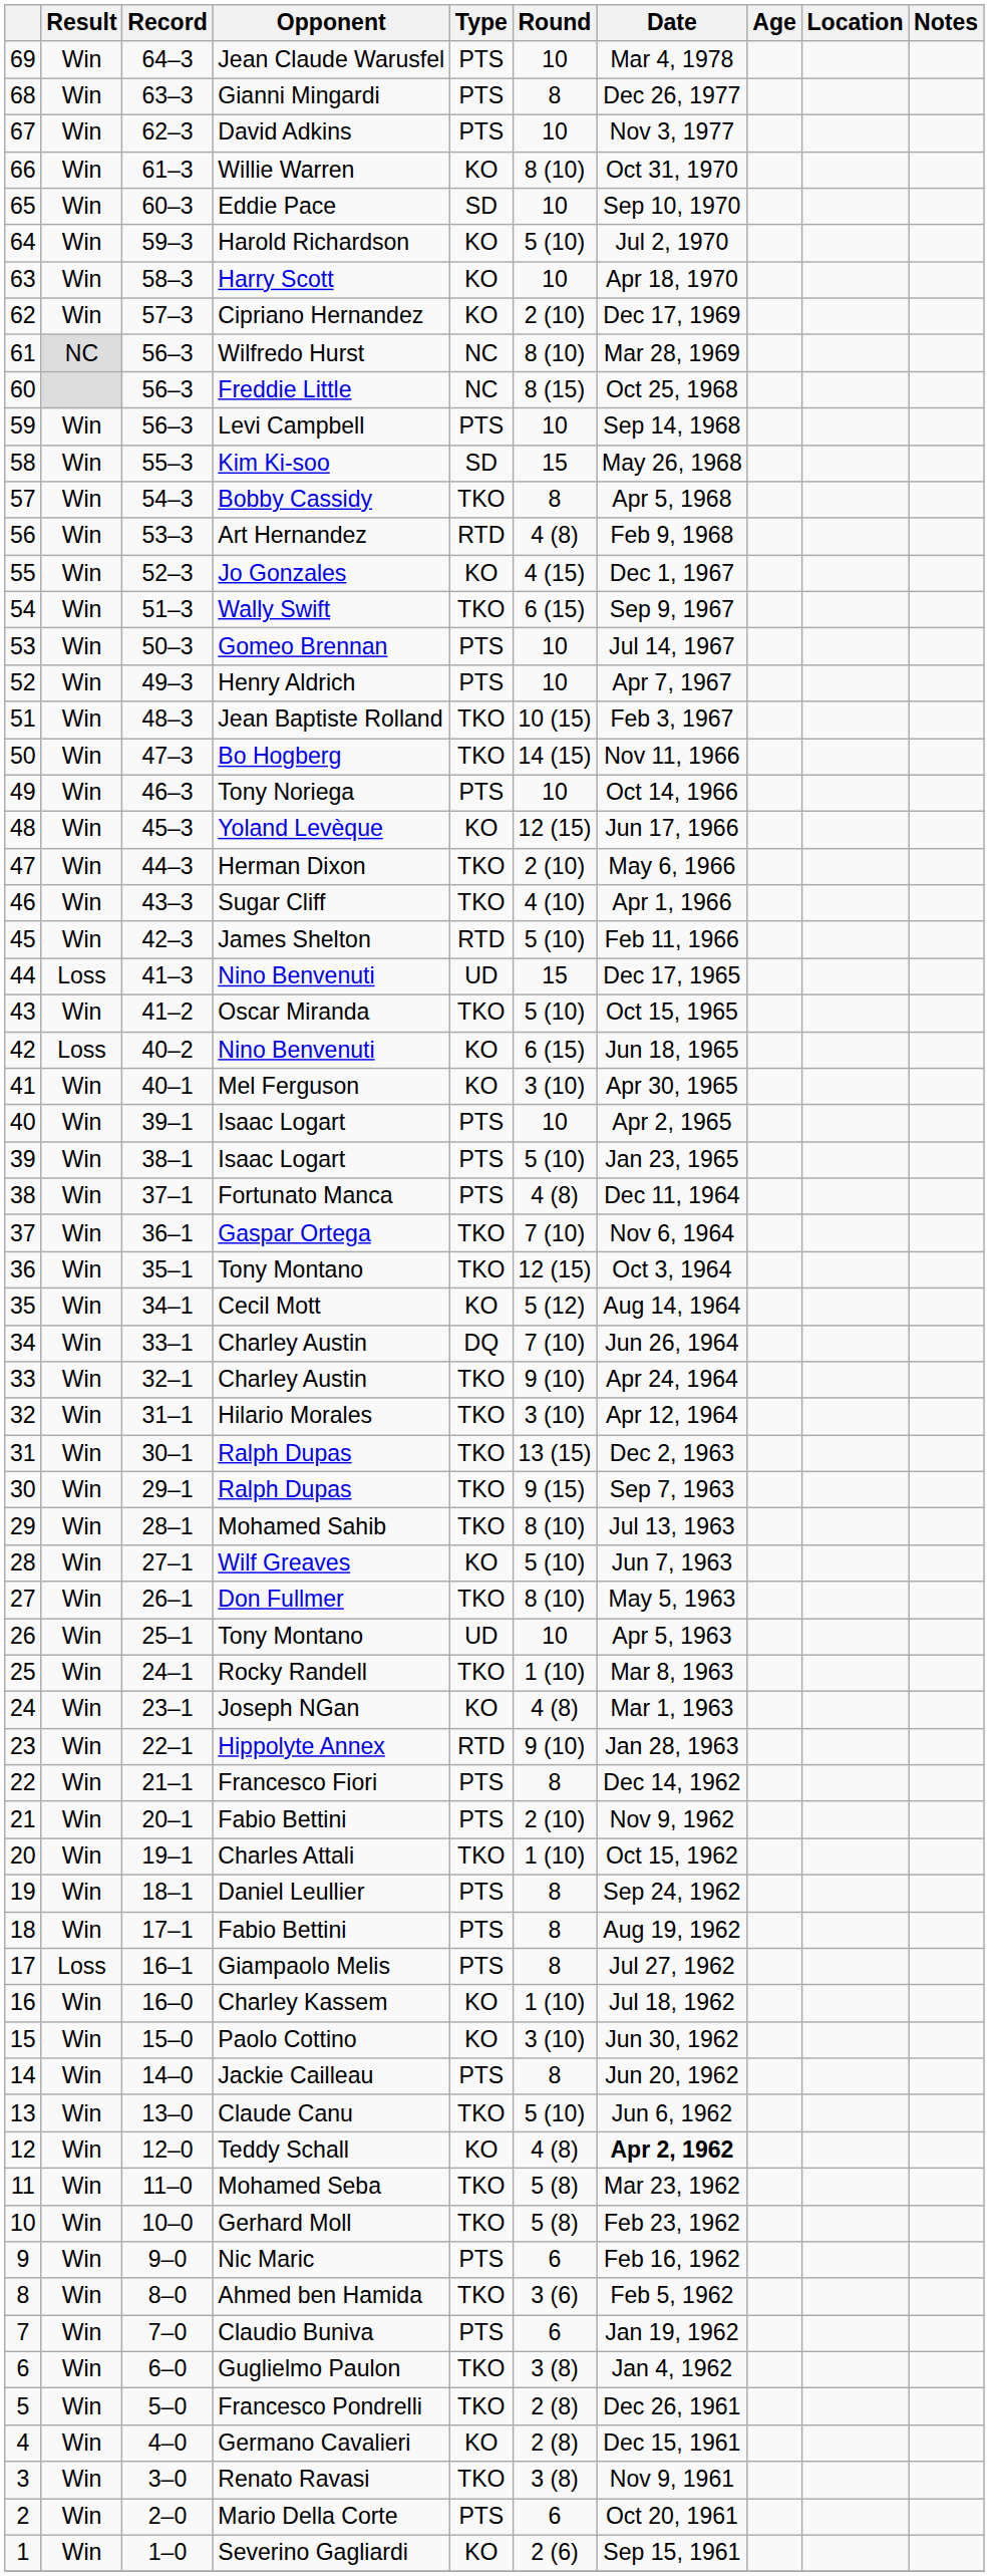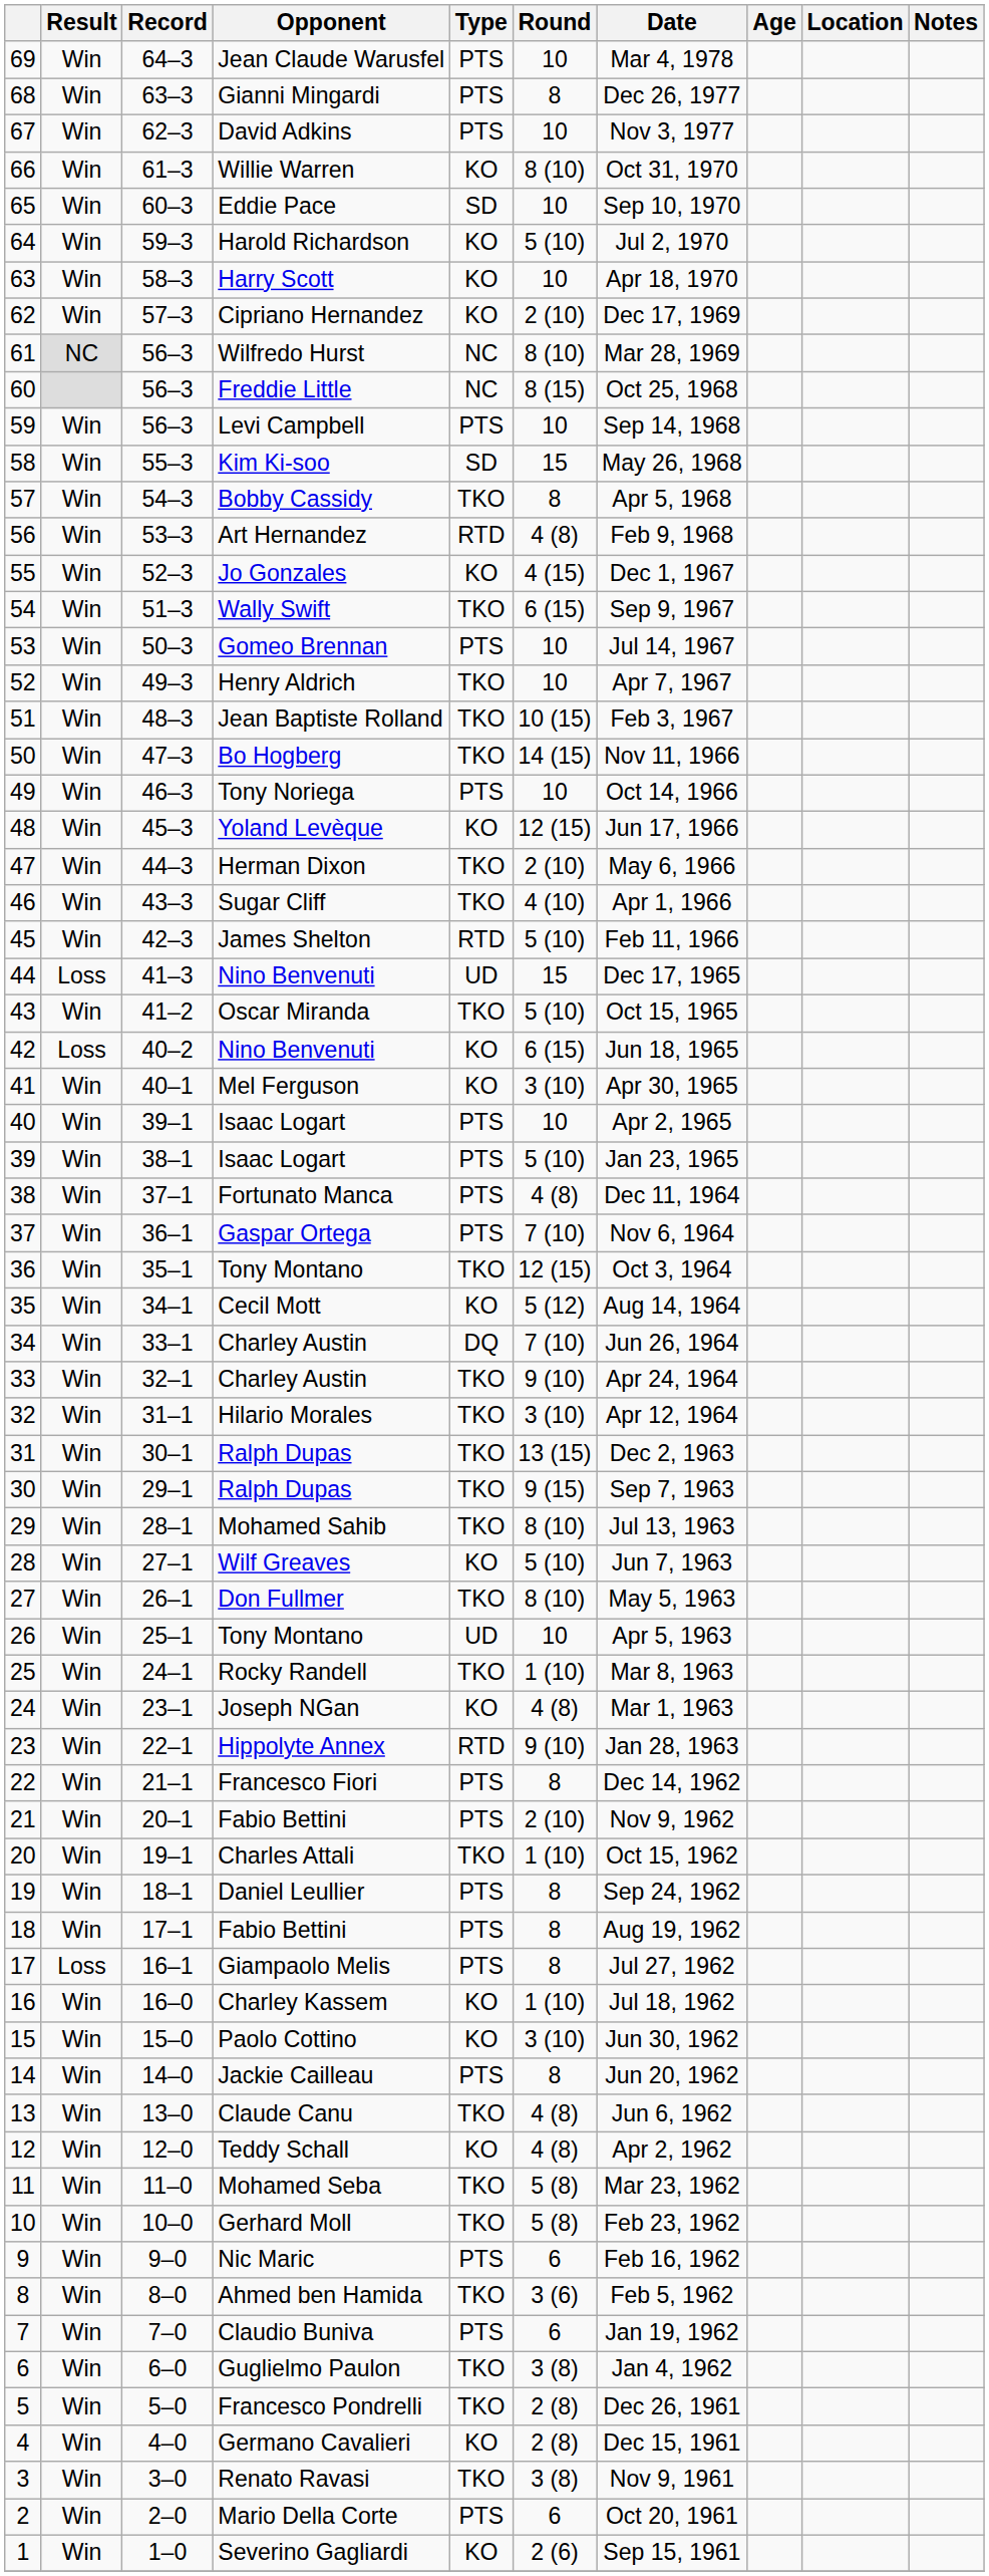Henry Aldrich | Type: PTS -> TKO
Gaspar Ortega | Type: TKO -> PTS
Claude Canu | Round: 5 (10) -> 4 (8)
Teddy Schall | Date: bold -> normal
